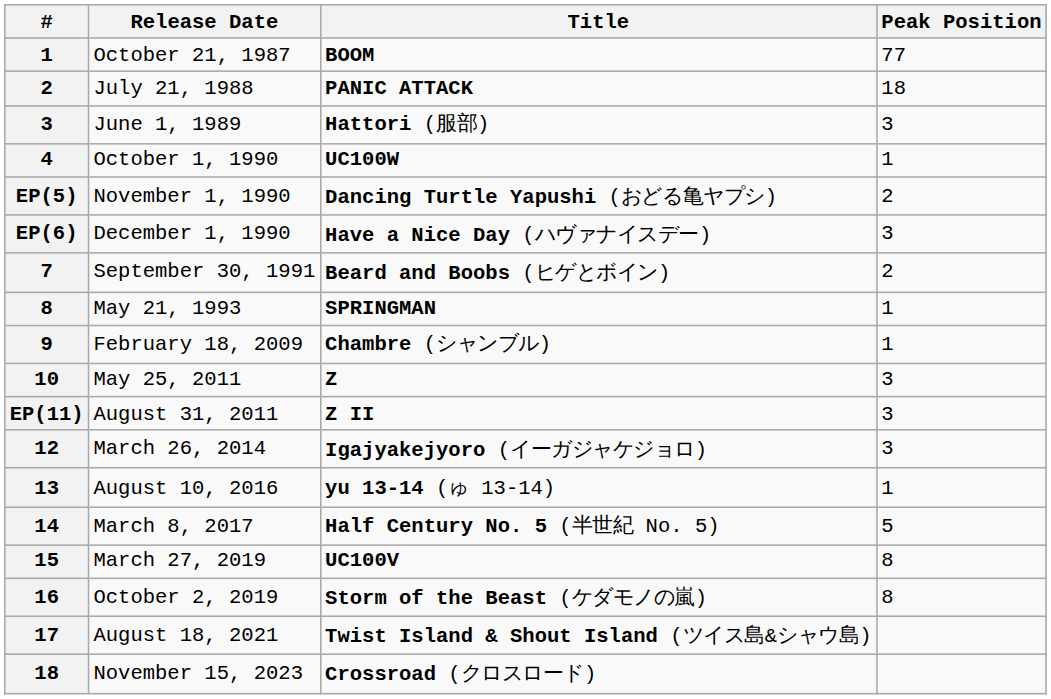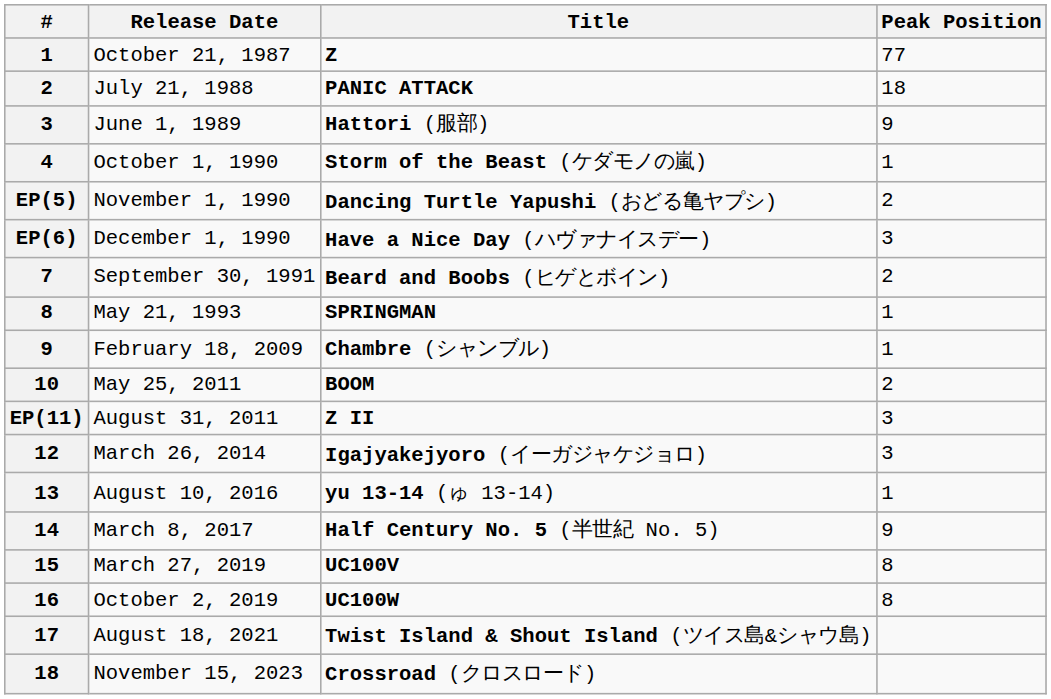October 21, 1987 | Title: BOOM -> Z
June 1, 1989 | Peak Position: 3 -> 9
October 1, 1990 | Title: UC100W -> Storm of the Beast (ケダモノの嵐)
May 25, 2011 | Title: Z -> BOOM
May 25, 2011 | Peak Position: 3 -> 2
March 8, 2017 | Peak Position: 5 -> 9
October 2, 2019 | Title: Storm of the Beast (ケダモノの嵐) -> UC100W
